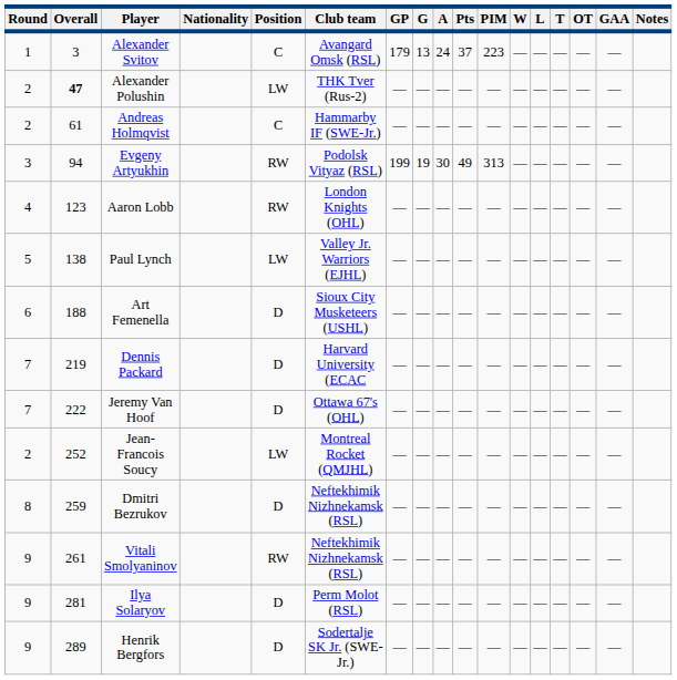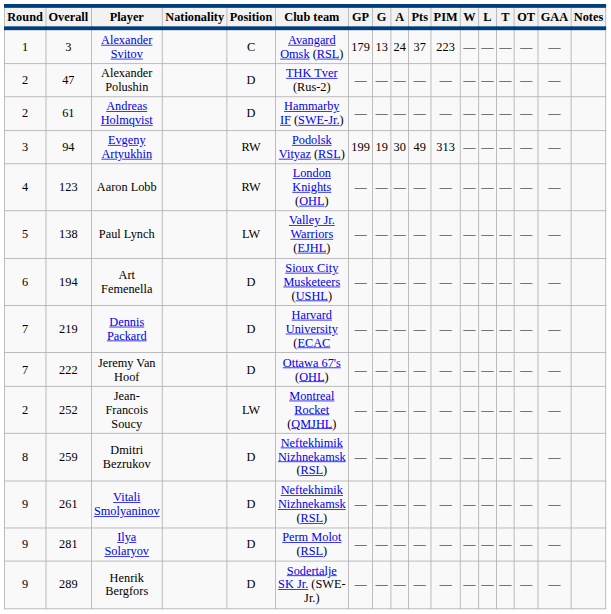Alexander Polushin | Overall: bold -> normal
Alexander Polushin | Position: LW -> D
Andreas Holmqvist | Position: C -> D
Art Femenella | Overall: 188 -> 194
Vitali Smolyaninov | Position: RW -> D
